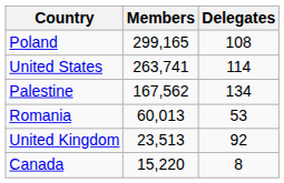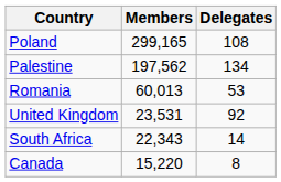- row: United States | 263,741 | 114
Palestine | Members: 167,562 -> 197,562
United Kingdom | Members: 23,513 -> 23,531
+ row: South Africa | 22,343 | 14
